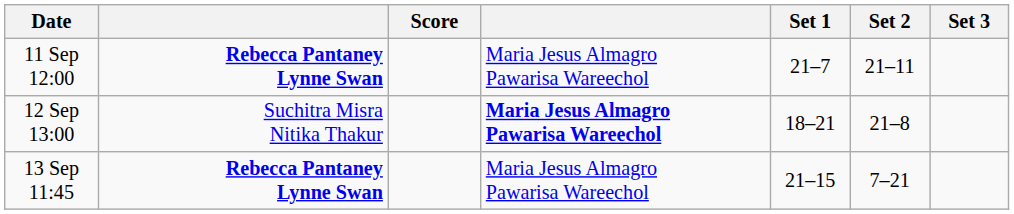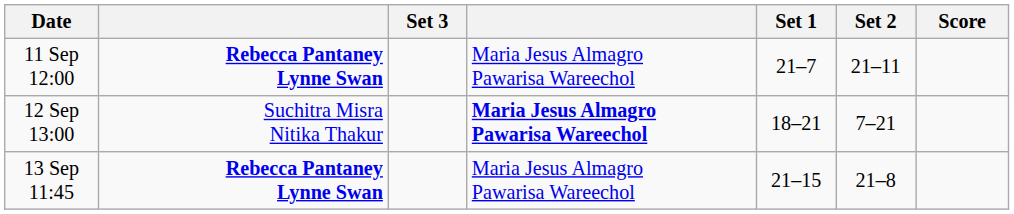columns swapped: Score <-> Set 3
12 Sep 13:00 | Set 2: 21–8 -> 7–21
13 Sep 11:45 | Set 2: 7–21 -> 21–8
